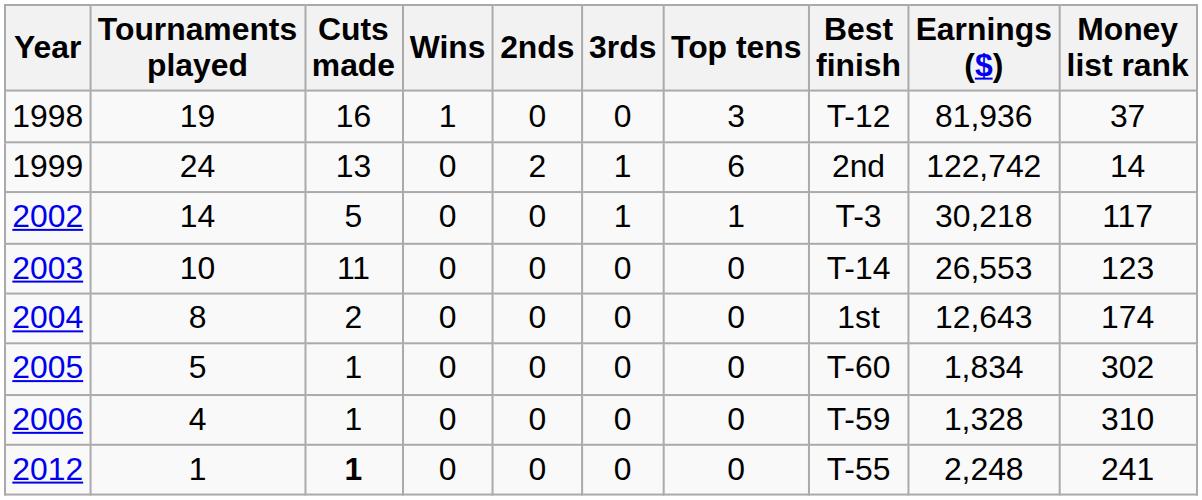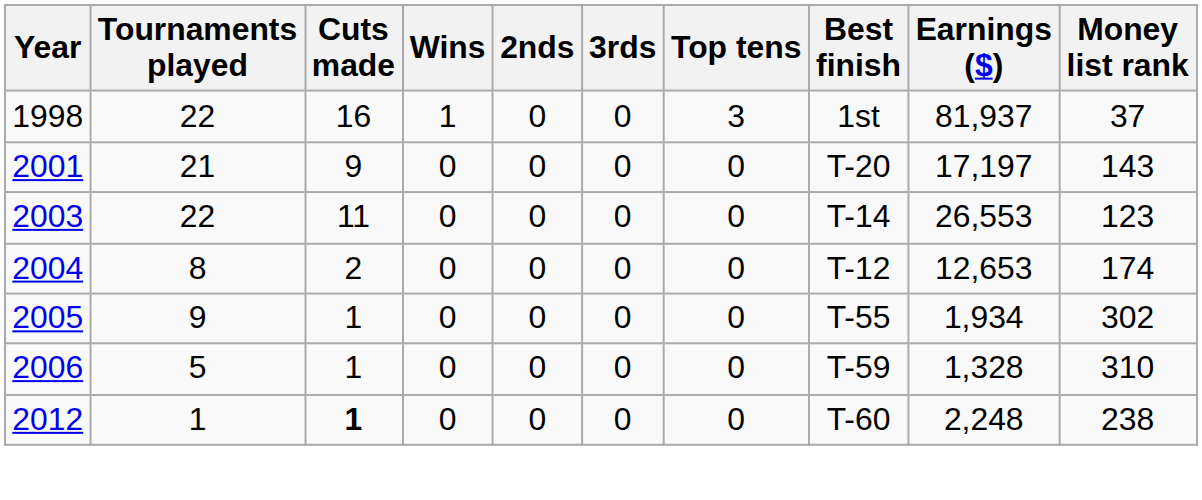1998 | Tournaments played: 19 -> 22
1998 | Best finish: T-12 -> 1st
1998 | Earnings ($): 81,936 -> 81,937
- row: 1999 | 24 | 13 | 0 | 2 | 1 | 6 | 2nd | 122,742 | 14
+ row: 2001 | 21 | 9 | 0 | 0 | 0 | 0 | T-20 | 17,197 | 143
- row: 2002 | 14 | 5 | 0 | 0 | 1 | 1 | T-3 | 30,218 | 117
2003 | Tournaments played: 10 -> 22
2004 | Best finish: 1st -> T-12
2004 | Earnings ($): 12,643 -> 12,653
2005 | Tournaments played: 5 -> 9
2005 | Best finish: T-60 -> T-55
2005 | Earnings ($): 1,834 -> 1,934
2006 | Tournaments played: 4 -> 5
2012 | Best finish: T-55 -> T-60
2012 | Money list rank: 241 -> 238
